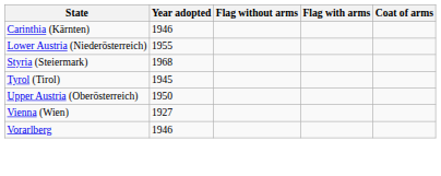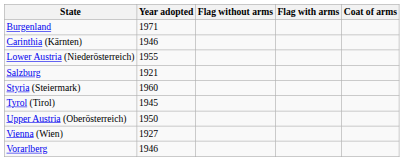+ row: Burgenland | 1971
+ row: Salzburg | 1921
Styria (Steiermark) | Year adopted: 1968 -> 1960
